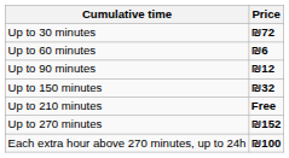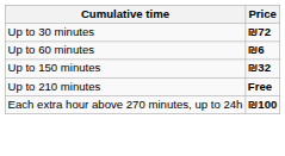- row: Up to 90 minutes | ₪12
- row: Up to 270 minutes | ₪152
